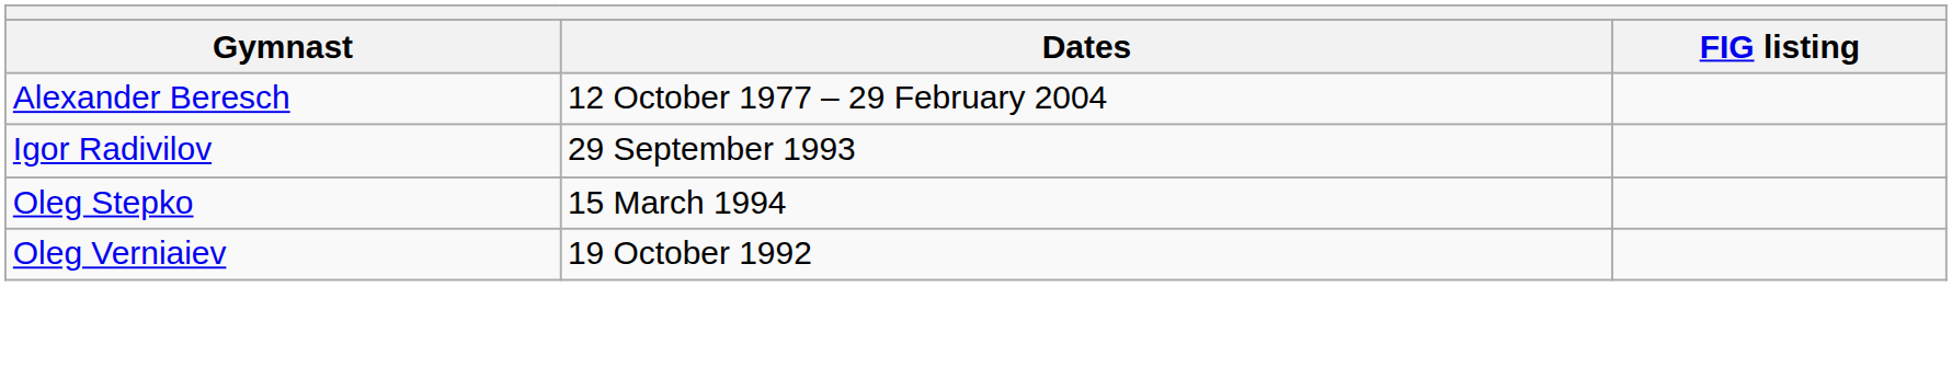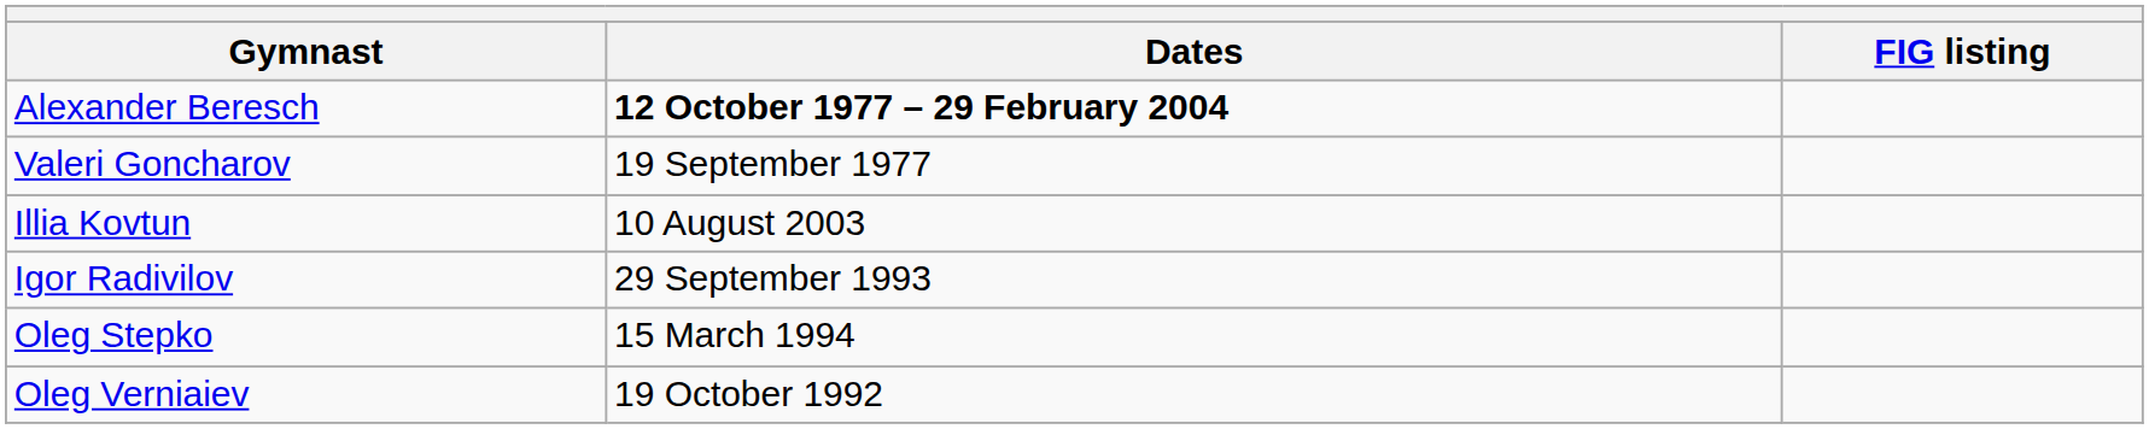Alexander Beresch | Dates: normal -> bold
+ row: Valeri Goncharov | 19 September 1977
+ row: Illia Kovtun | 10 August 2003
